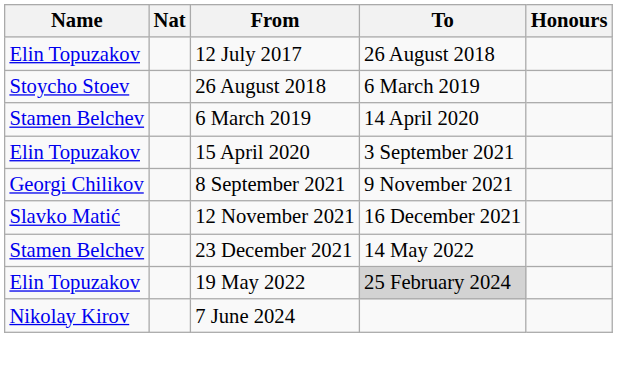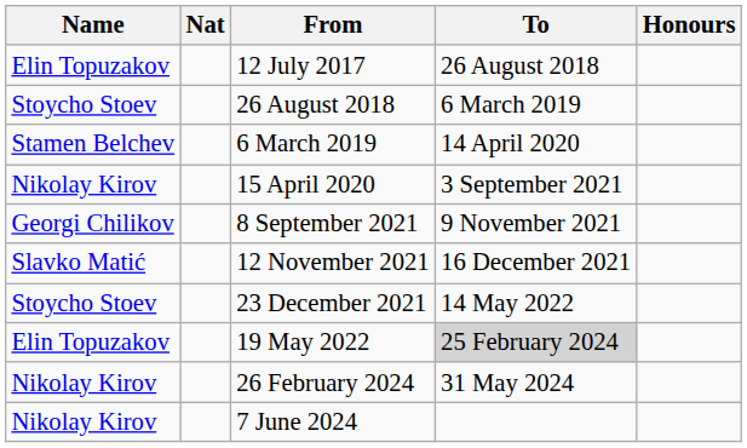15 April 2020 | Name: Elin Topuzakov -> Nikolay Kirov
23 December 2021 | Name: Stamen Belchev -> Stoycho Stoev
+ row: Nikolay Kirov | 26 February 2024 | 31 May 2024
